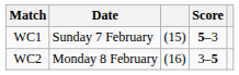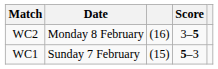rows swapped: WC1 <-> WC2
